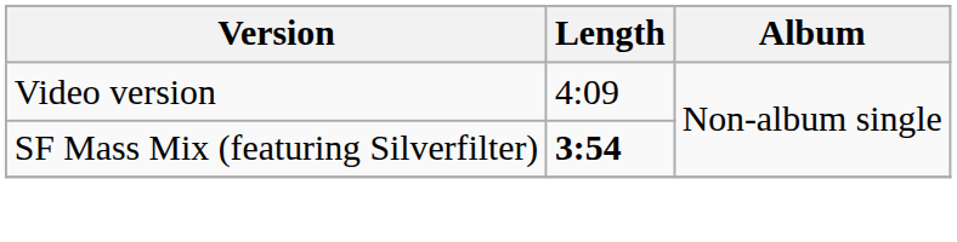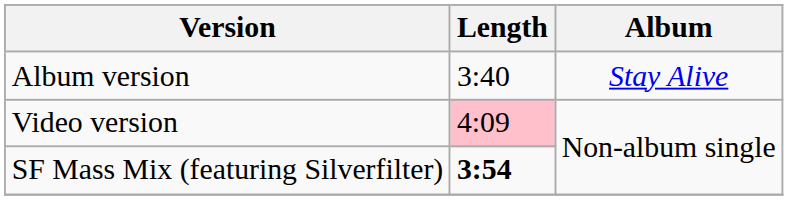+ row: Album version | 3:40 | Stay Alive
Video version | Length: no background -> pink background
